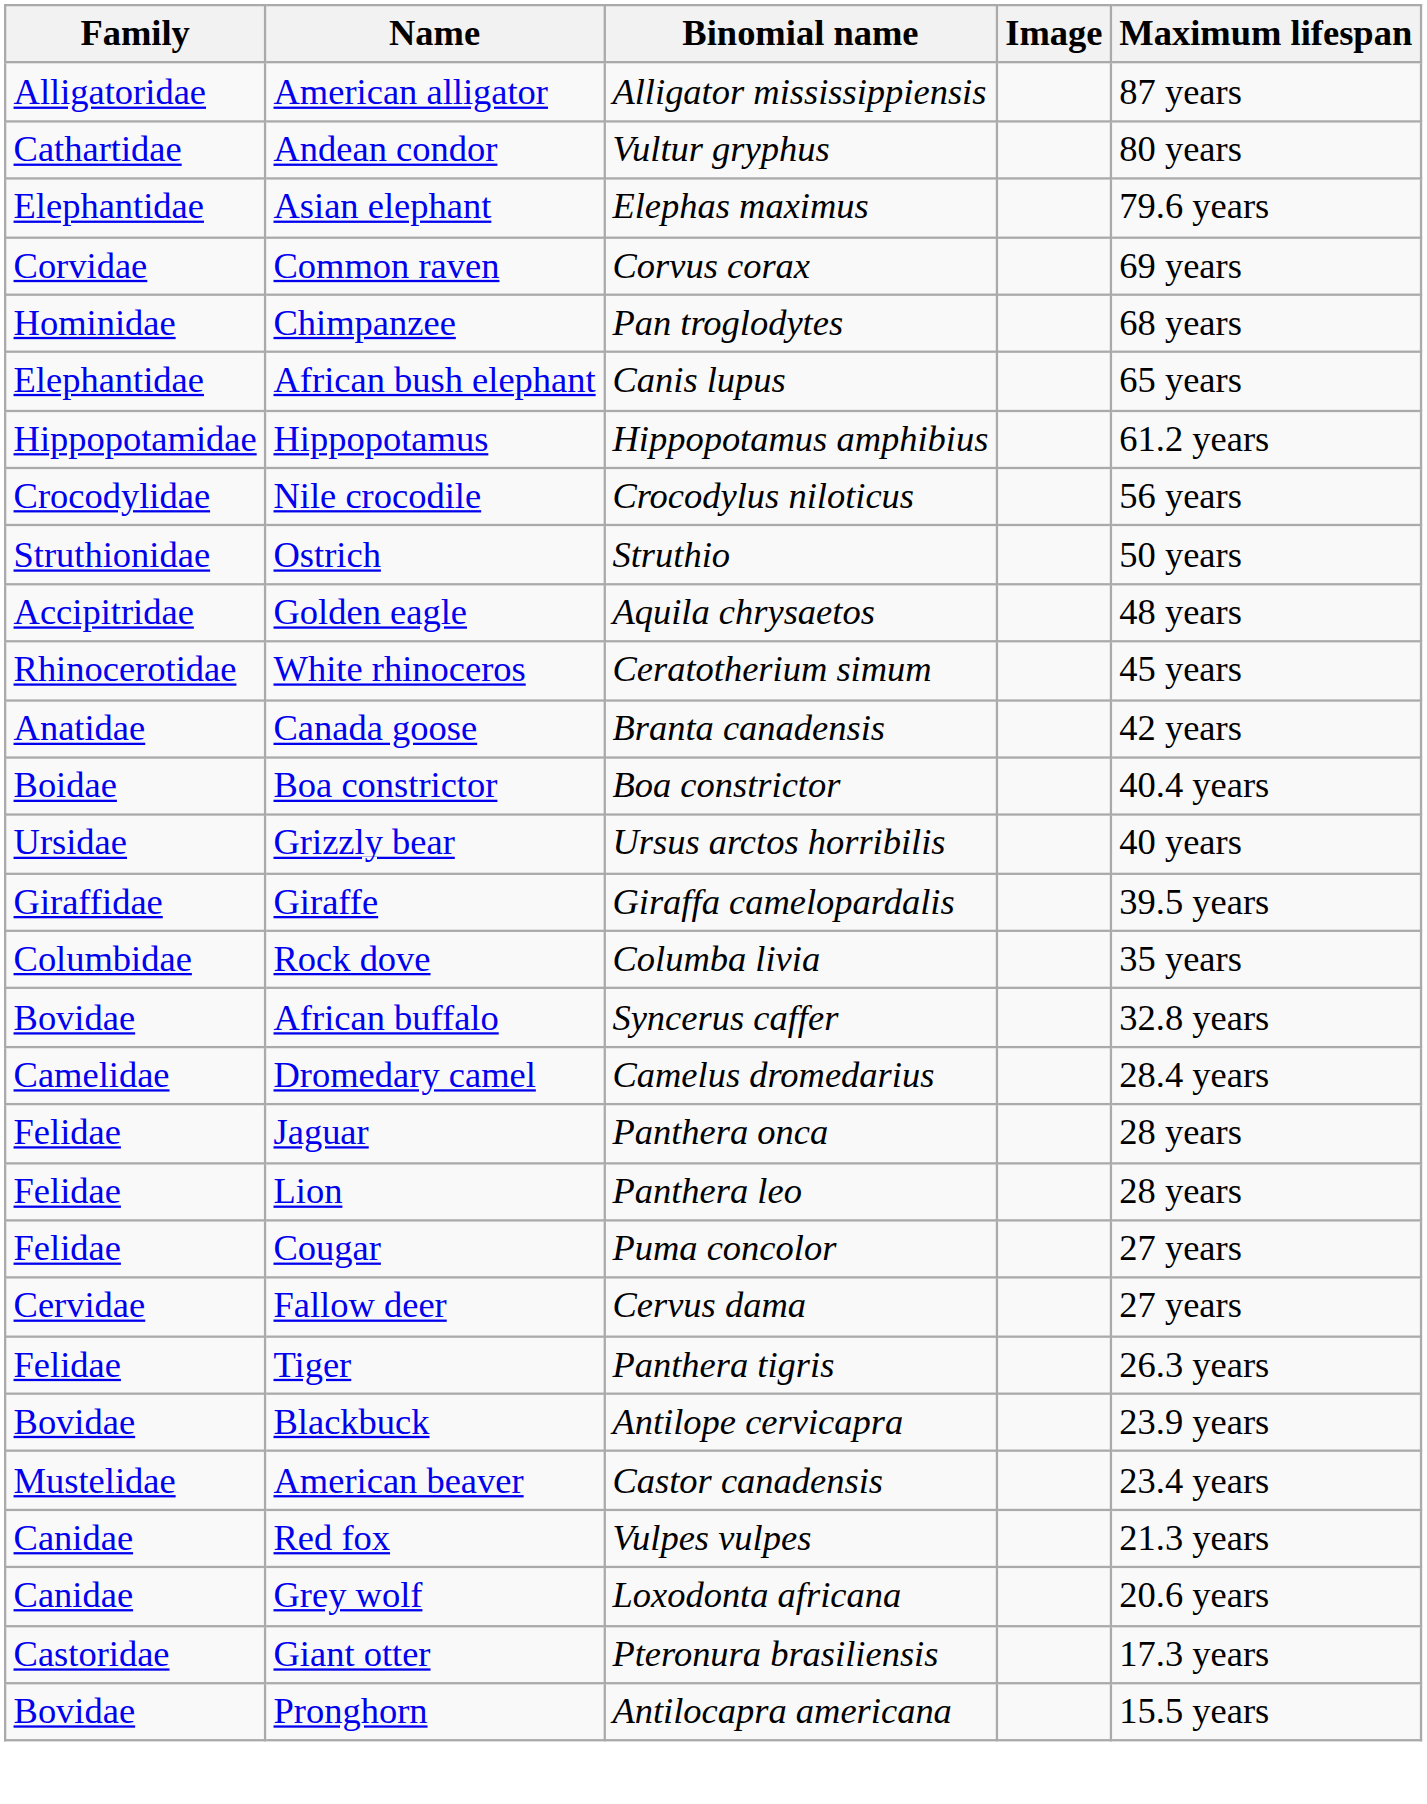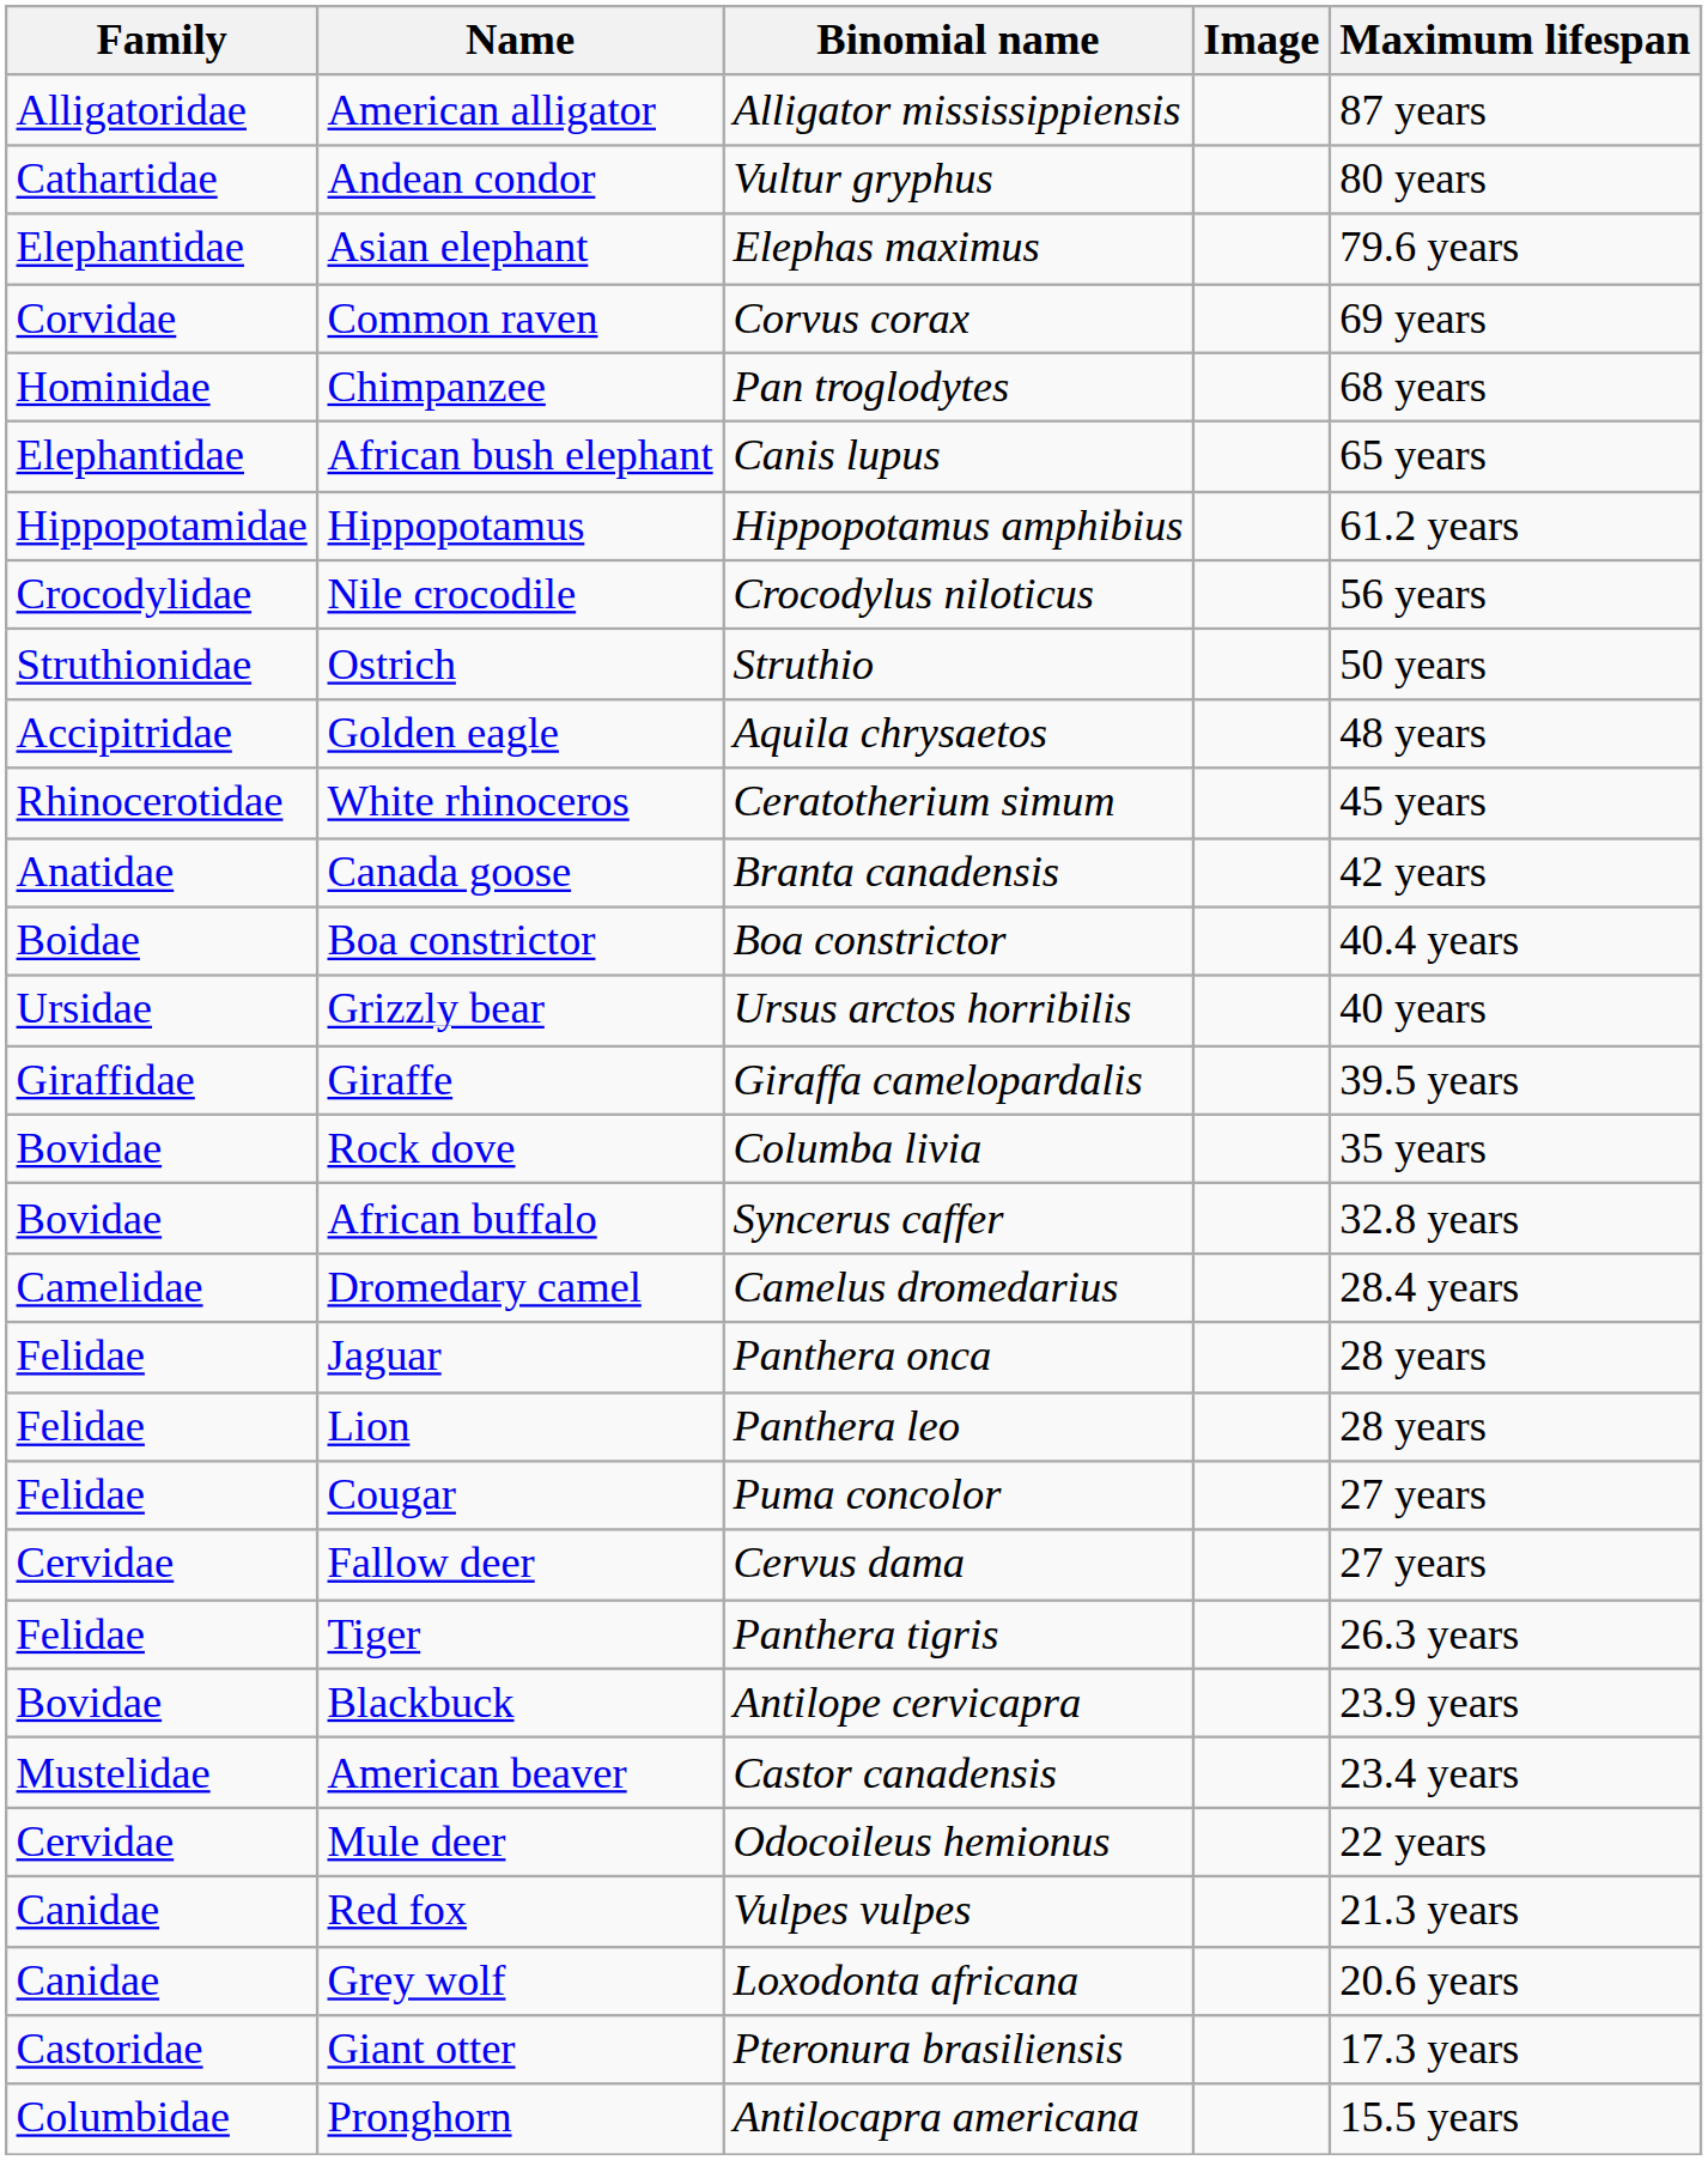Rock dove | Family: Columbidae -> Bovidae
+ row: Cervidae | Mule deer | Odocoileus hemionus | 22 years
Pronghorn | Family: Bovidae -> Columbidae
